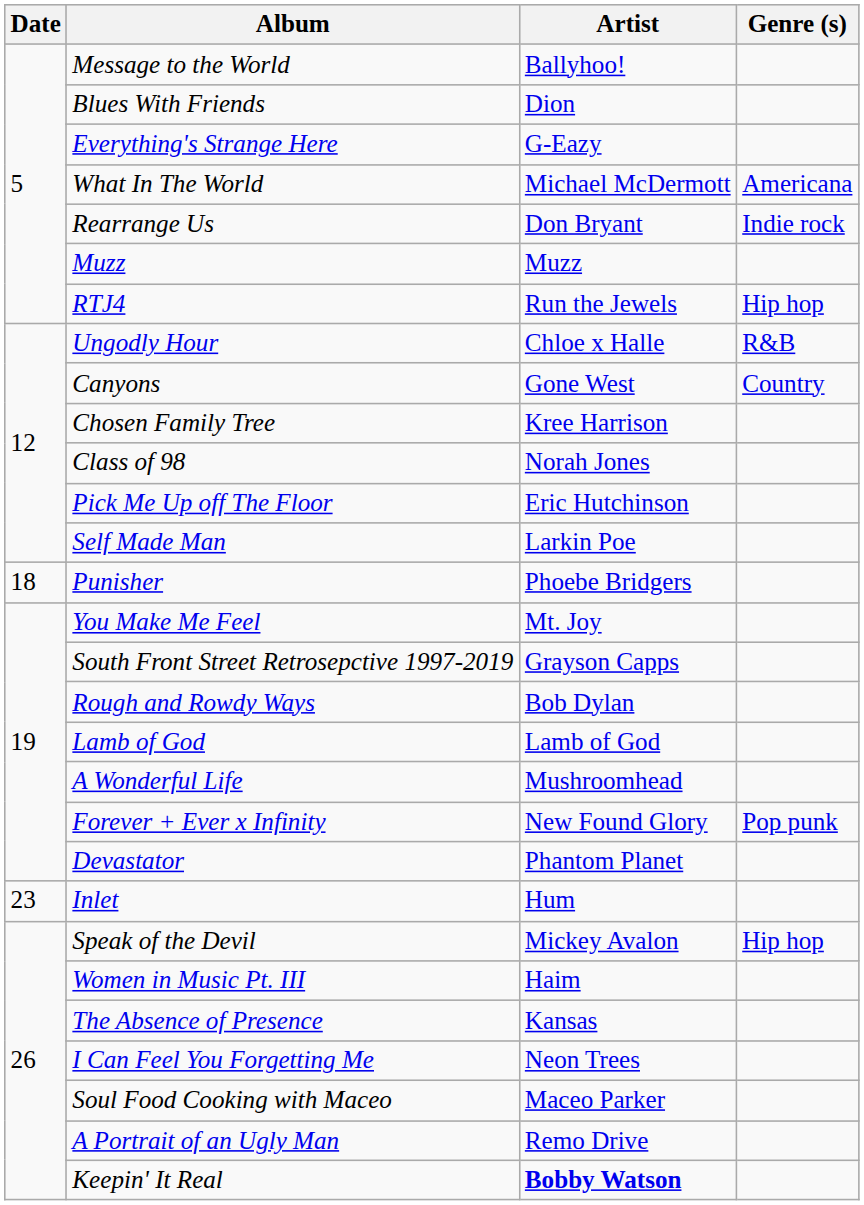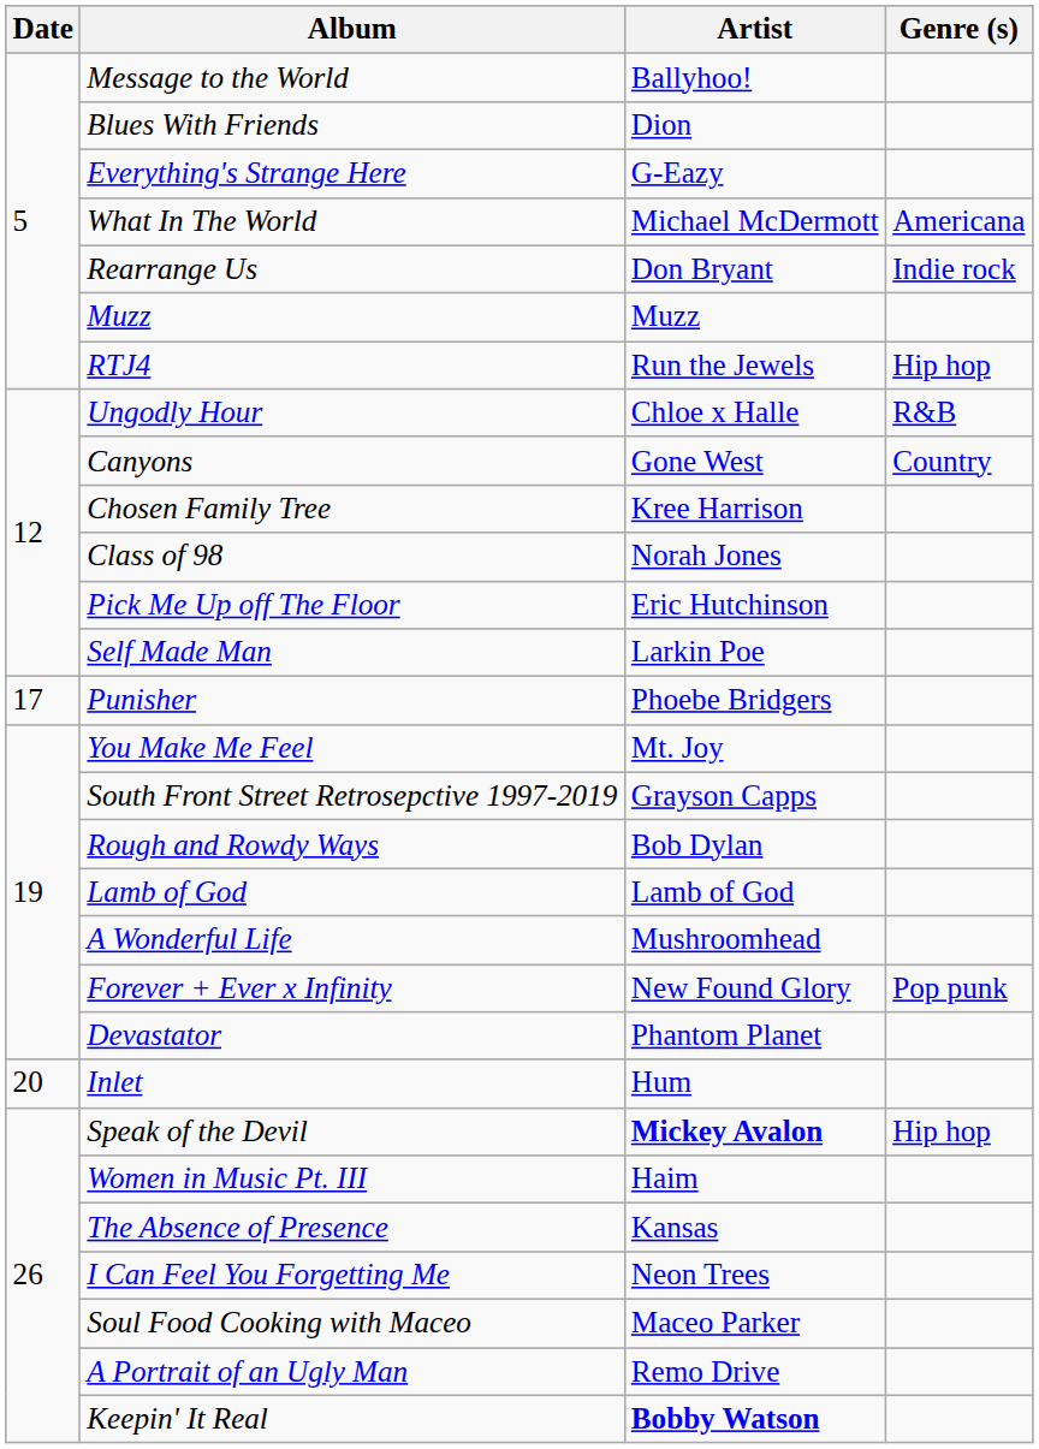Punisher | Date: 18 -> 17
Inlet | Date: 23 -> 20
Speak of the Devil | Artist: normal -> bold
